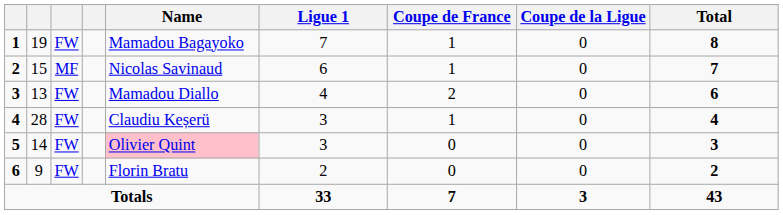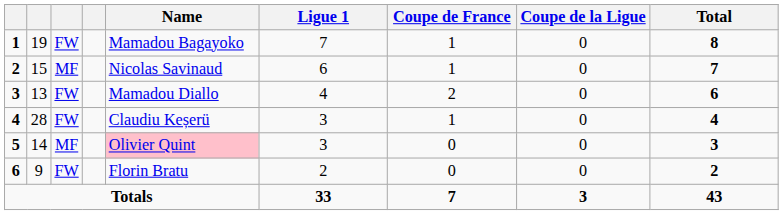5 | column 3: FW -> MF
